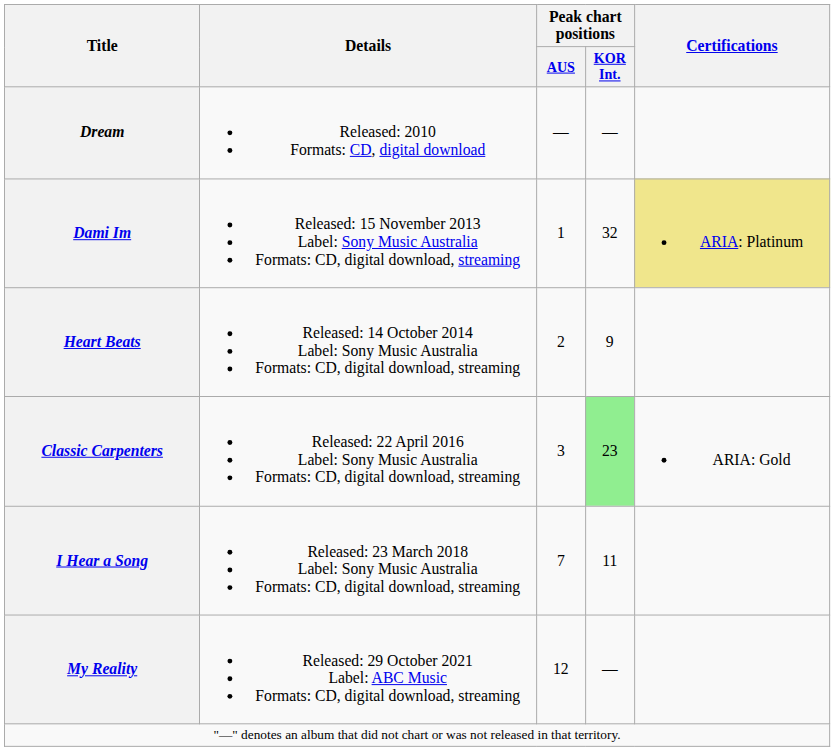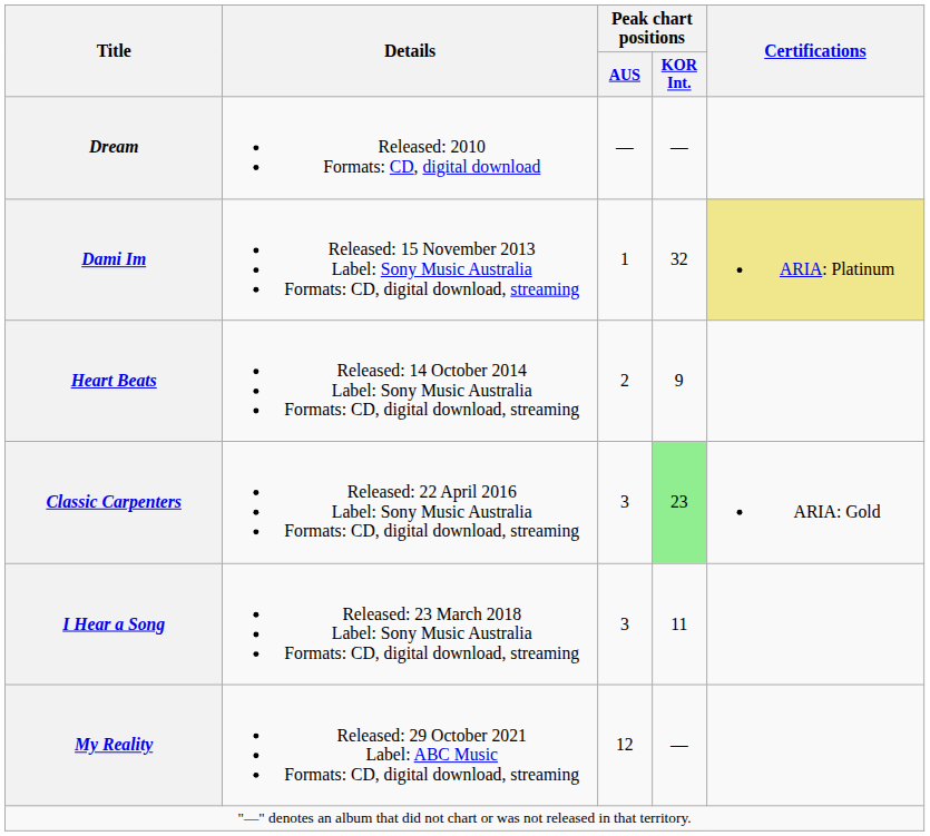I Hear a Song | Peak chart positions / AUS: 7 -> 3
